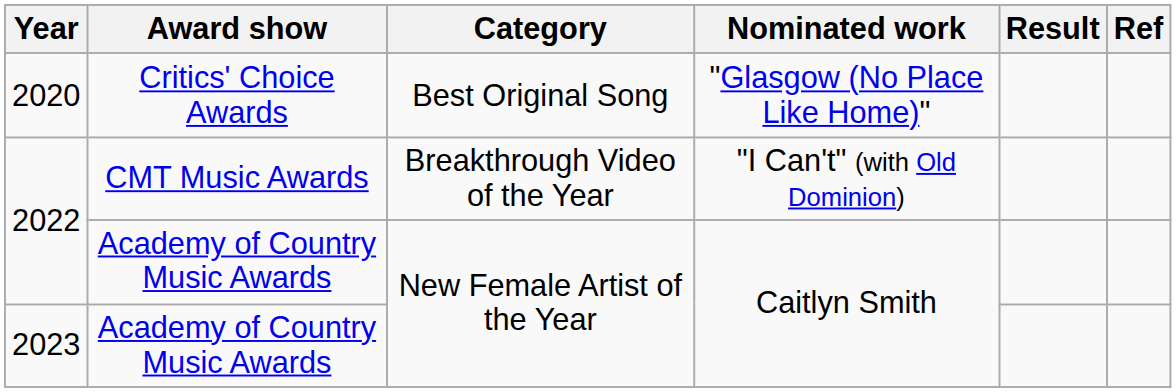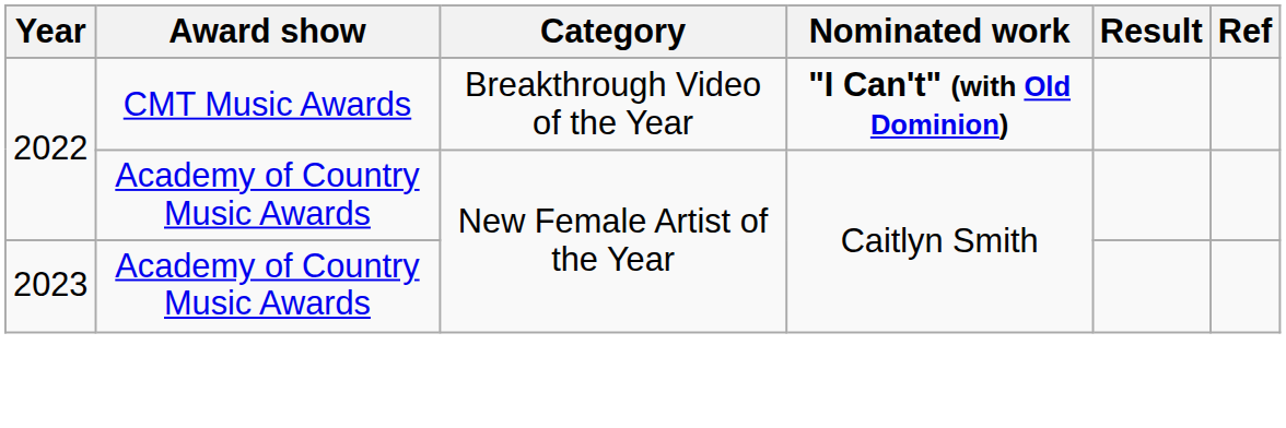- row: 2020 | Critics' Choice Awards | Best Original Song | "Glasgow (No Place Like Home)"
2022 / CMT Music Awards | Nominated work: normal -> bold
